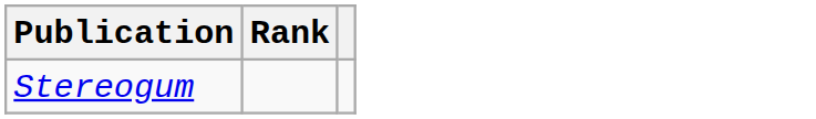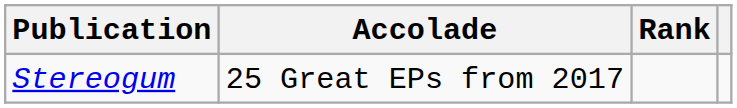+ column: Accolade | 25 Great EPs from 2017
